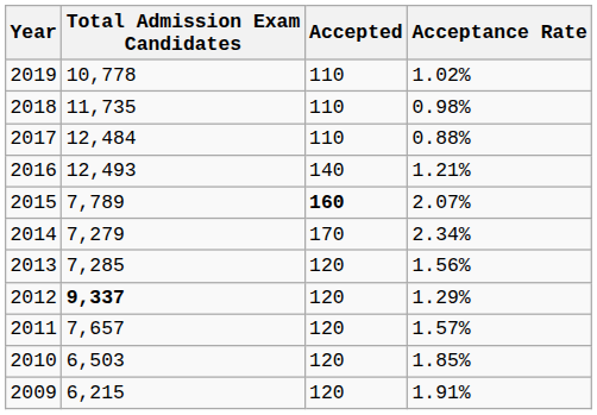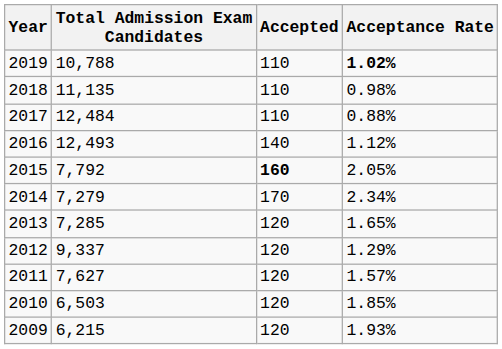2019 | Total Admission Exam Candidates: 10,778 -> 10,788
2019 | Acceptance Rate: normal -> bold
2018 | Total Admission Exam Candidates: 11,735 -> 11,135
2016 | Acceptance Rate: 1.21% -> 1.12%
2015 | Total Admission Exam Candidates: 7,789 -> 7,792
2015 | Acceptance Rate: 2.07% -> 2.05%
2013 | Acceptance Rate: 1.56% -> 1.65%
2012 | Total Admission Exam Candidates: bold -> normal
2011 | Total Admission Exam Candidates: 7,657 -> 7,627
2009 | Acceptance Rate: 1.91% -> 1.93%
